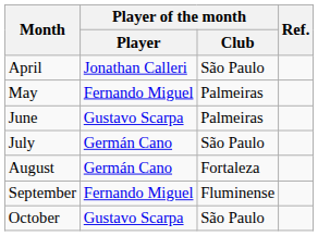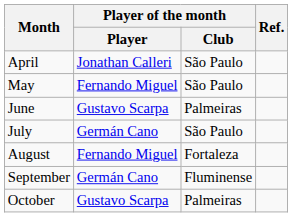May | Player of the month / Club: Palmeiras -> São Paulo
August | Player of the month / Player: Germán Cano -> Fernando Miguel
September | Player of the month / Player: Fernando Miguel -> Germán Cano
October | Player of the month / Club: São Paulo -> Palmeiras
